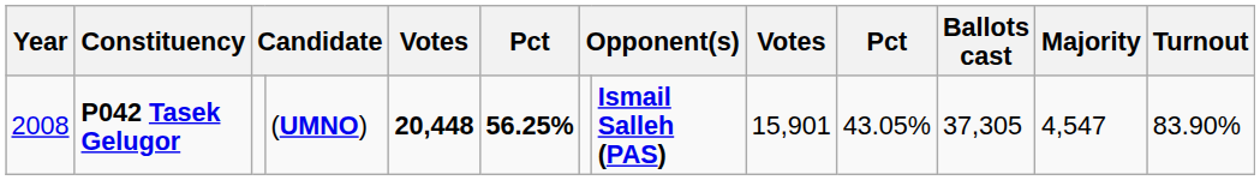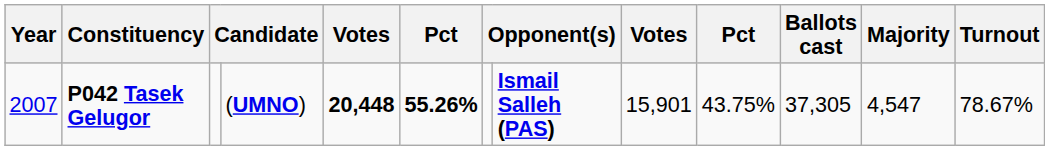P042 Tasek Gelugor | Year: 2008 -> 2007
P042 Tasek Gelugor | column 6: 56.25% -> 55.26%
P042 Tasek Gelugor | column 10: 43.05% -> 43.75%
P042 Tasek Gelugor | Turnout: 83.90% -> 78.67%
